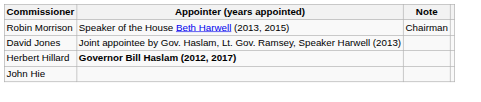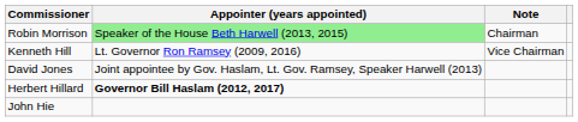Robin Morrison | Appointer (years appointed): no background -> lightgreen background
+ row: Kenneth Hill | Lt. Governor Ron Ramsey (2009, 2016) | Vice Chairman
